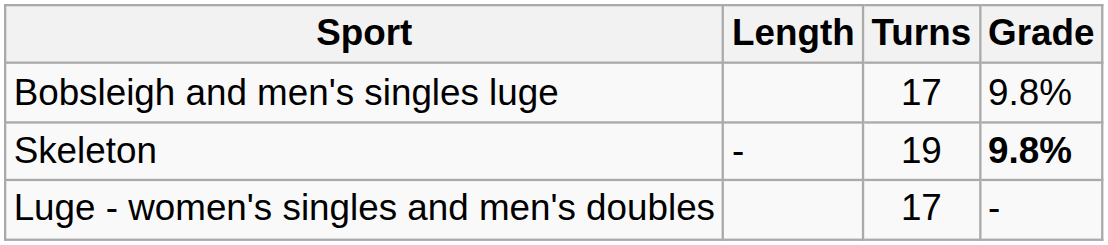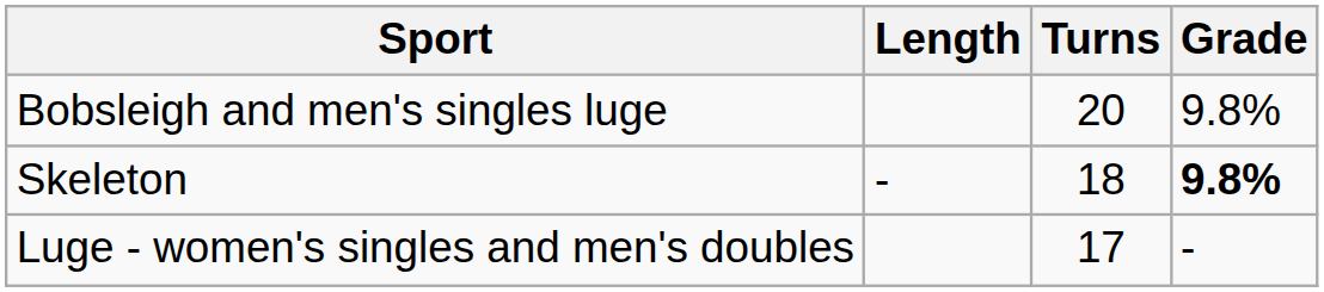Bobsleigh and men's singles luge | Turns: 17 -> 20
Skeleton | Turns: 19 -> 18
